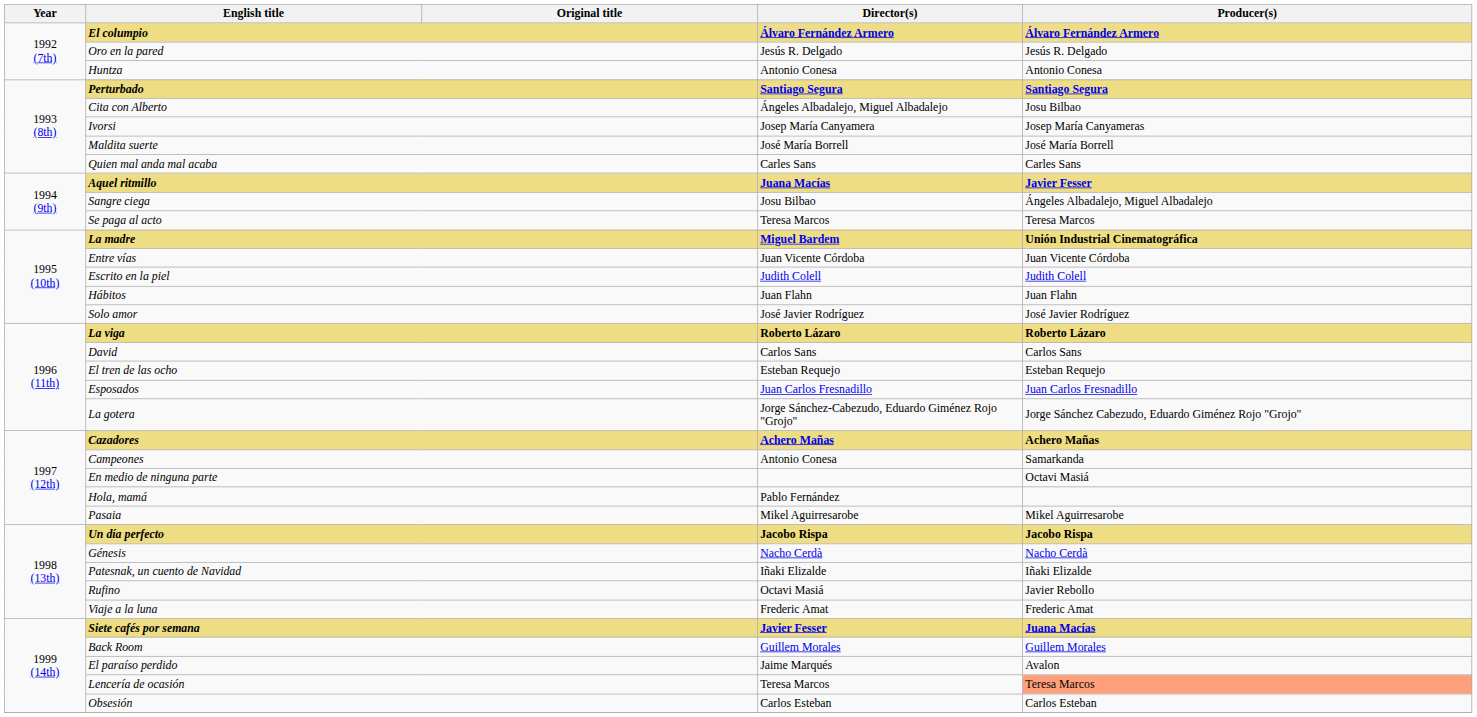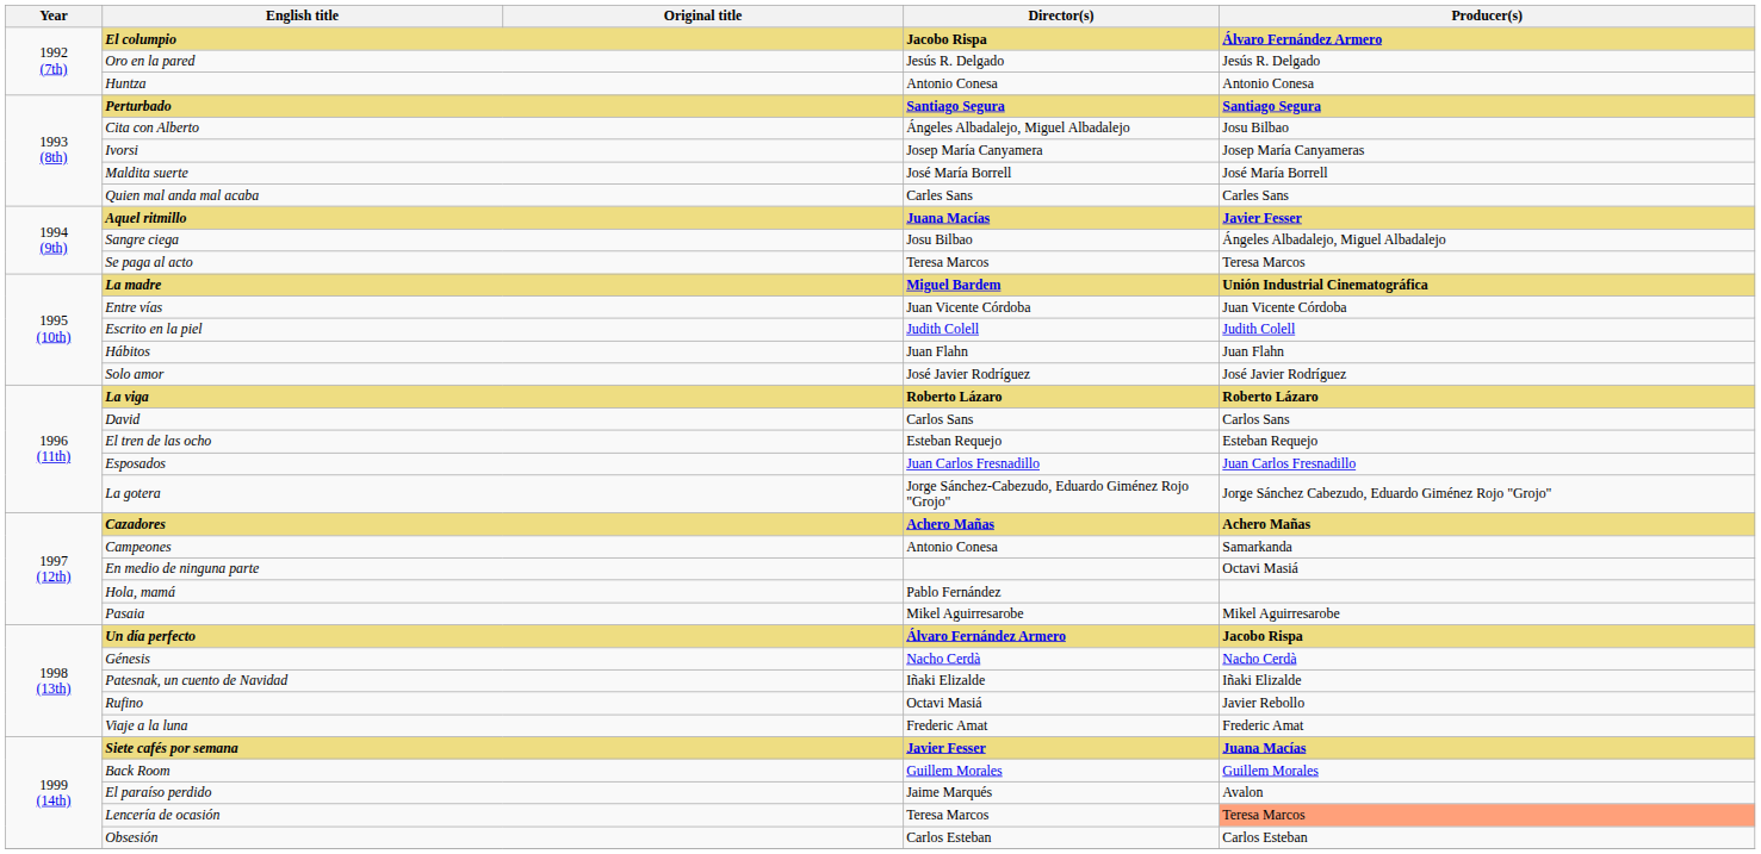El columpio | Director(s): Álvaro Fernández Armero -> Jacobo Rispa
Un día perfecto | Director(s): Jacobo Rispa -> Álvaro Fernández Armero
